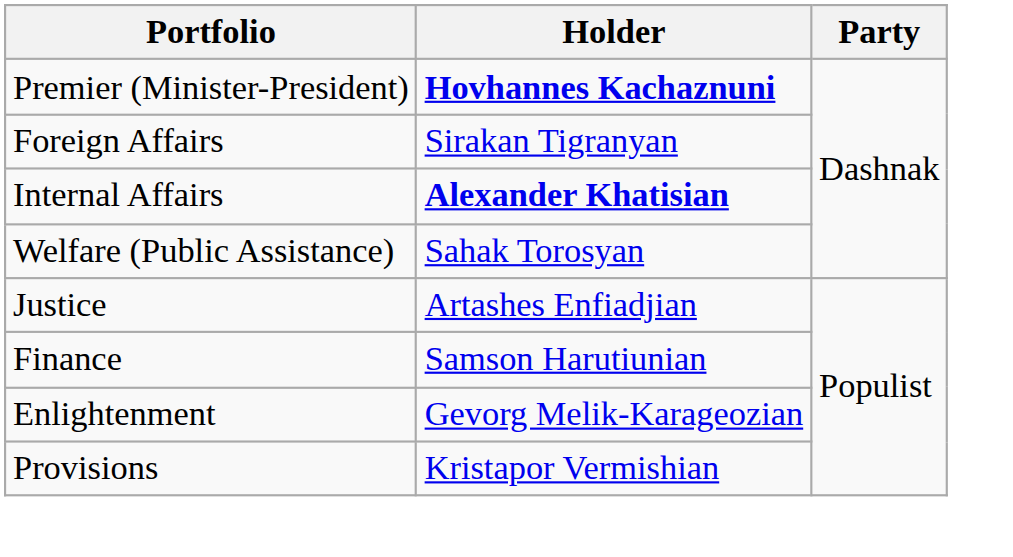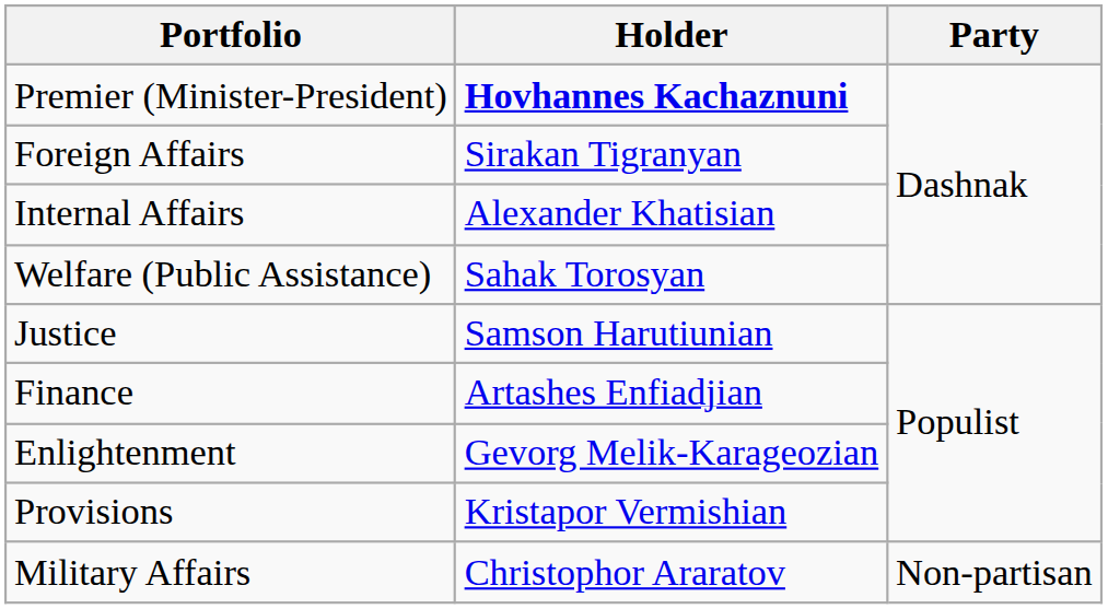Internal Affairs | Holder: bold -> normal
Justice | Holder: Artashes Enfiadjian -> Samson Harutiunian
Finance | Holder: Samson Harutiunian -> Artashes Enfiadjian
+ row: Military Affairs | Christophor Araratov | Non-partisan
